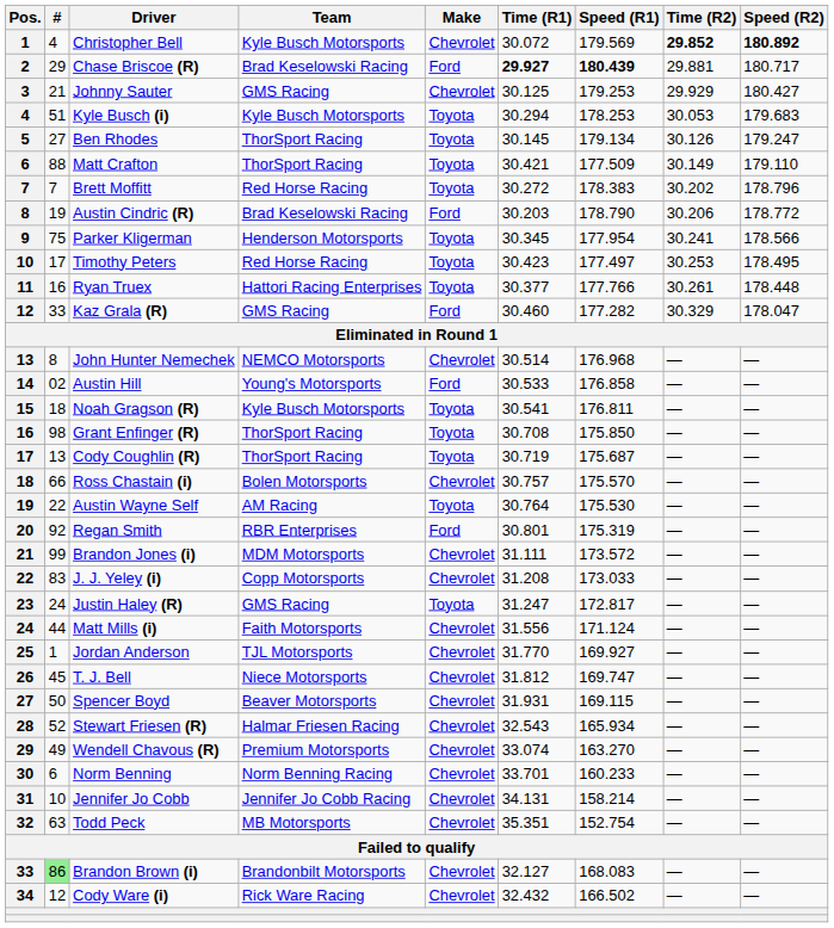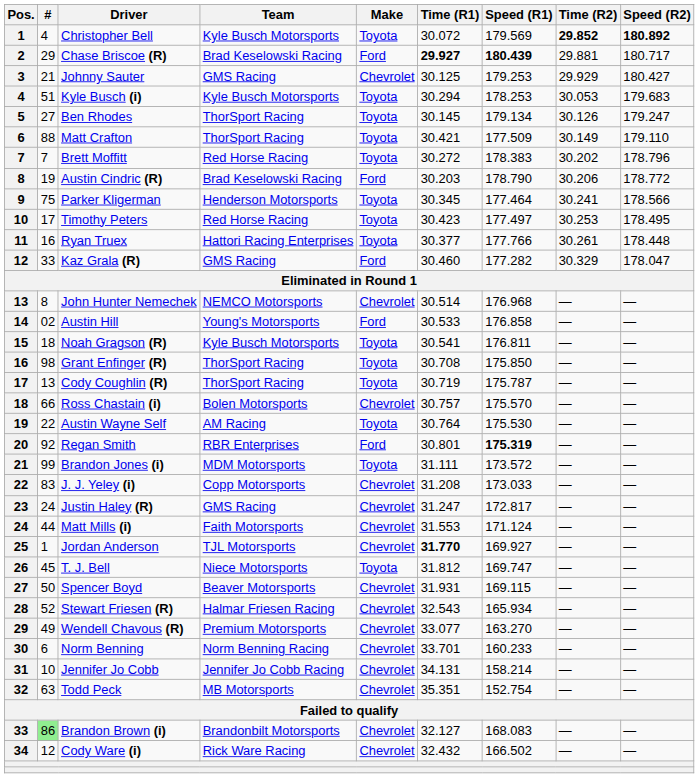Christopher Bell | Make: Chevrolet -> Toyota
Parker Kligerman | Speed (R1): 177.954 -> 177.464
Cody Coughlin (R) | Speed (R1): 175.687 -> 175.787
Regan Smith | Speed (R1): normal -> bold
Brandon Jones (i) | Make: Chevrolet -> Toyota
Justin Haley (R) | Make: Toyota -> Chevrolet
Matt Mills (i) | Time (R1): 31.556 -> 31.553
Jordan Anderson | Time (R1): normal -> bold
T. J. Bell | Make: Chevrolet -> Toyota
Wendell Chavous (R) | Time (R1): 33.074 -> 33.077
